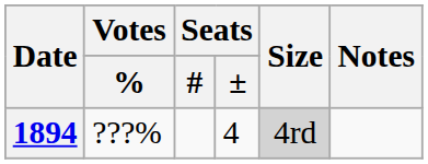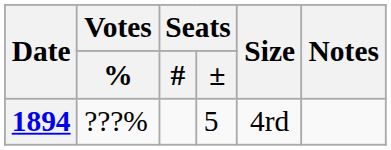1894 | Seats / ±: 4 -> 5
1894 | Size: lightgrey background -> no background
